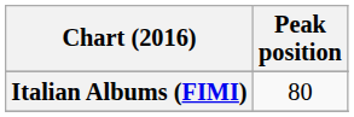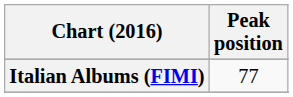Italian Albums (FIMI) | Peak position: 80 -> 77
